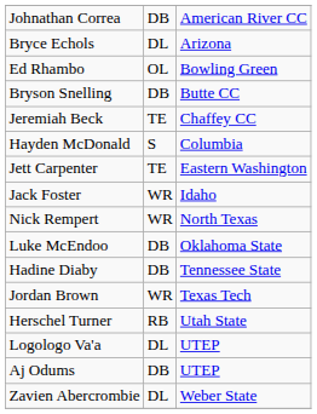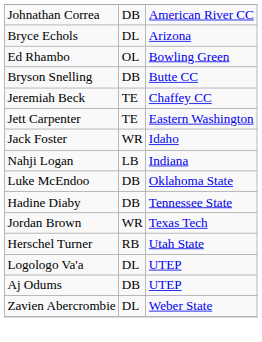- row: Hayden McDonald | S | Columbia
+ row: Nahji Logan | LB | Indiana
- row: Nick Rempert | WR | North Texas
